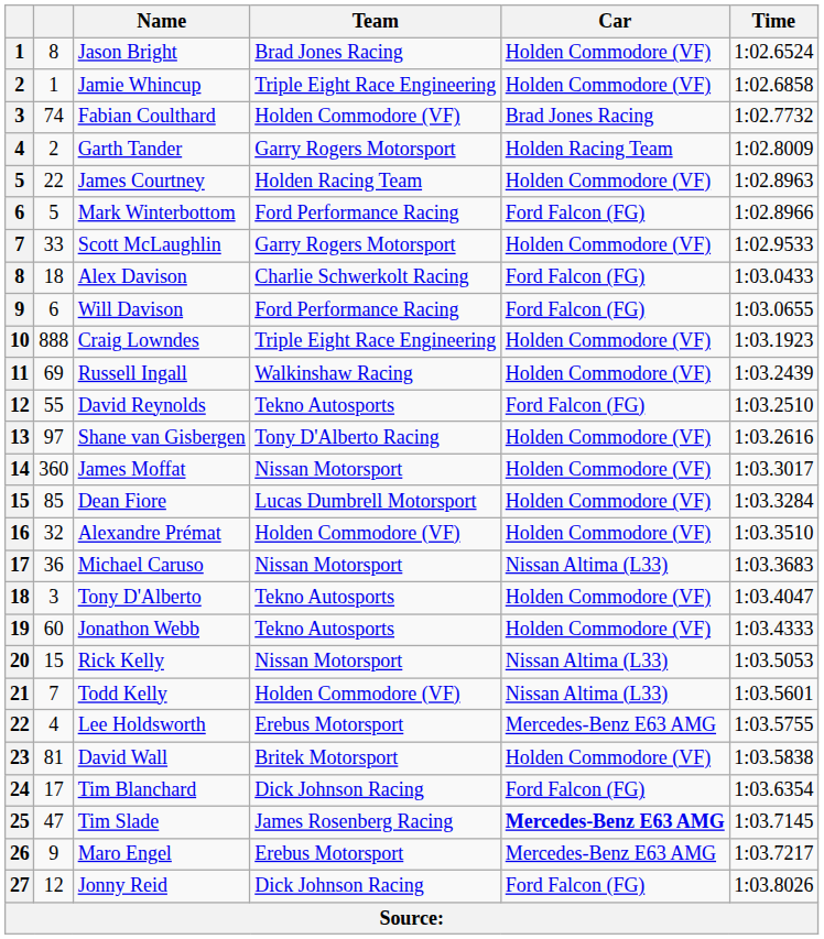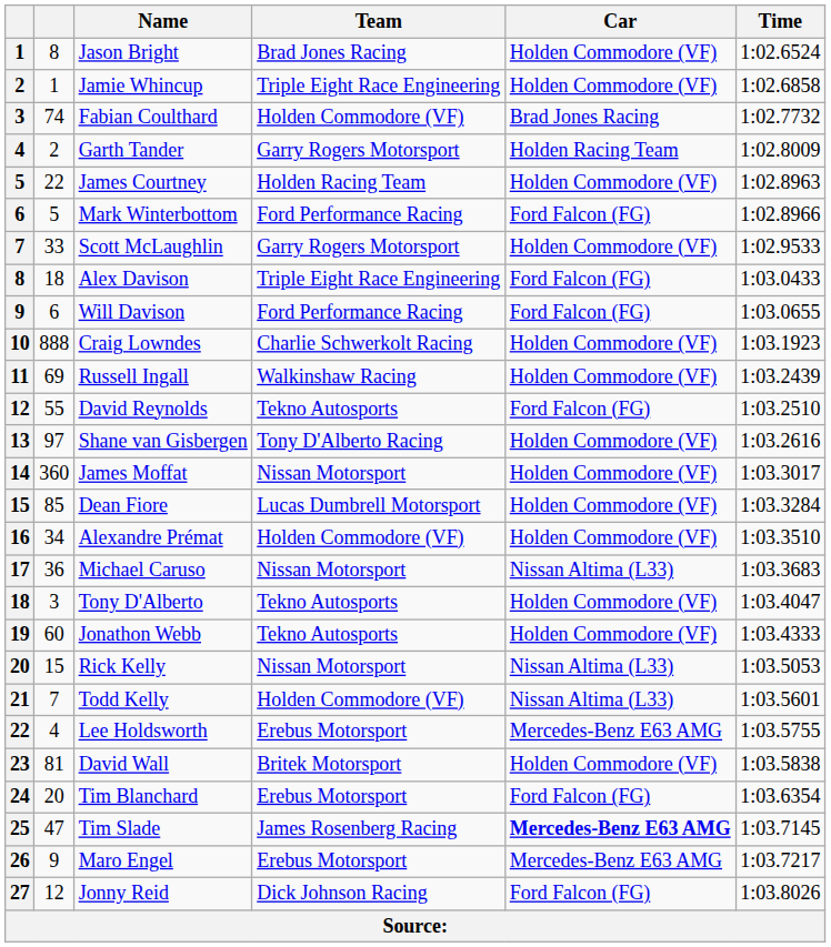Alex Davison | Team: Charlie Schwerkolt Racing -> Triple Eight Race Engineering
Craig Lowndes | Team: Triple Eight Race Engineering -> Charlie Schwerkolt Racing
Alexandre Prémat | column 2: 32 -> 34
Tim Blanchard | column 2: 17 -> 20
Tim Blanchard | Team: Dick Johnson Racing -> Erebus Motorsport
